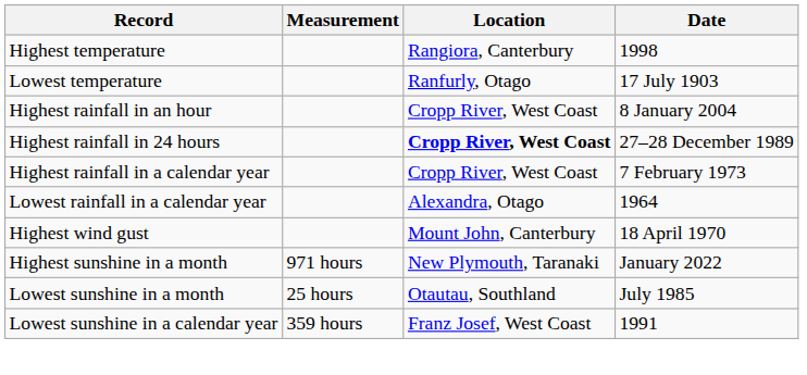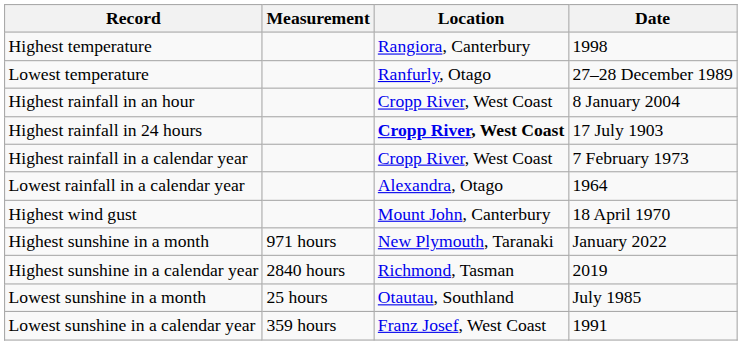Lowest temperature | Date: 17 July 1903 -> 27–28 December 1989
Highest rainfall in 24 hours | Date: 27–28 December 1989 -> 17 July 1903
+ row: Highest sunshine in a calendar year | 2840 hours | Richmond, Tasman | 2019
